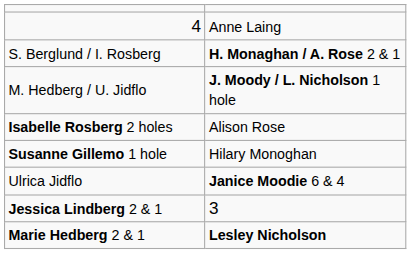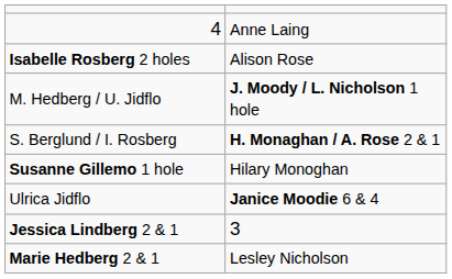rows swapped: S. Berglund / I. Rosberg <-> Isabelle Rosberg 2 holes
Marie Hedberg 2 & 1 | column 2: bold -> normal
